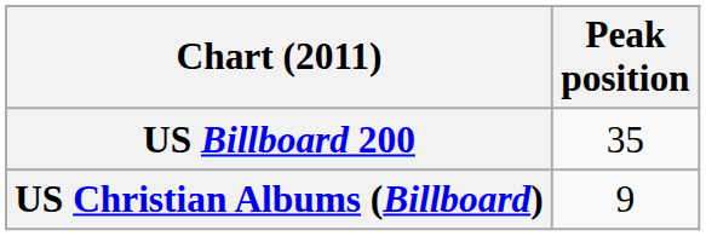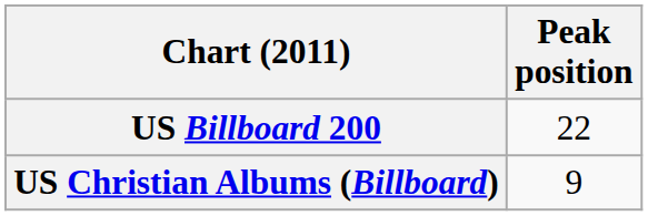US Billboard 200 | Peak position: 35 -> 22
